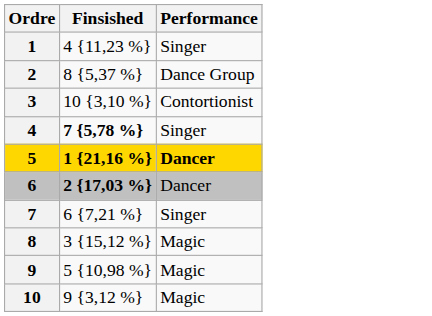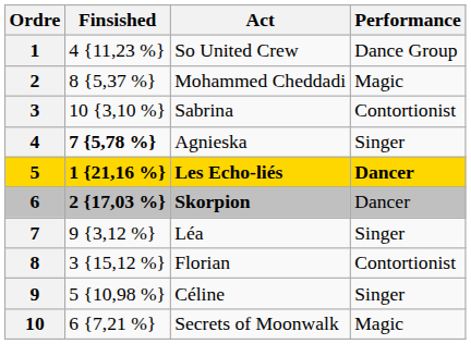+ column: Act | So United Crew | Mohammed Cheddadi | Sabrina | Agnieska | Les Echo-liés | Skorpion | Léa | Florian | Céline | Secrets of Moonwalk
1 | Performance: Singer -> Dance Group
2 | Performance: Dance Group -> Magic
7 | Finsished: 6 {7,21 %} -> 9 {3,12 %}
8 | Performance: Magic -> Contortionist
9 | Performance: Magic -> Singer
10 | Finsished: 9 {3,12 %} -> 6 {7,21 %}
